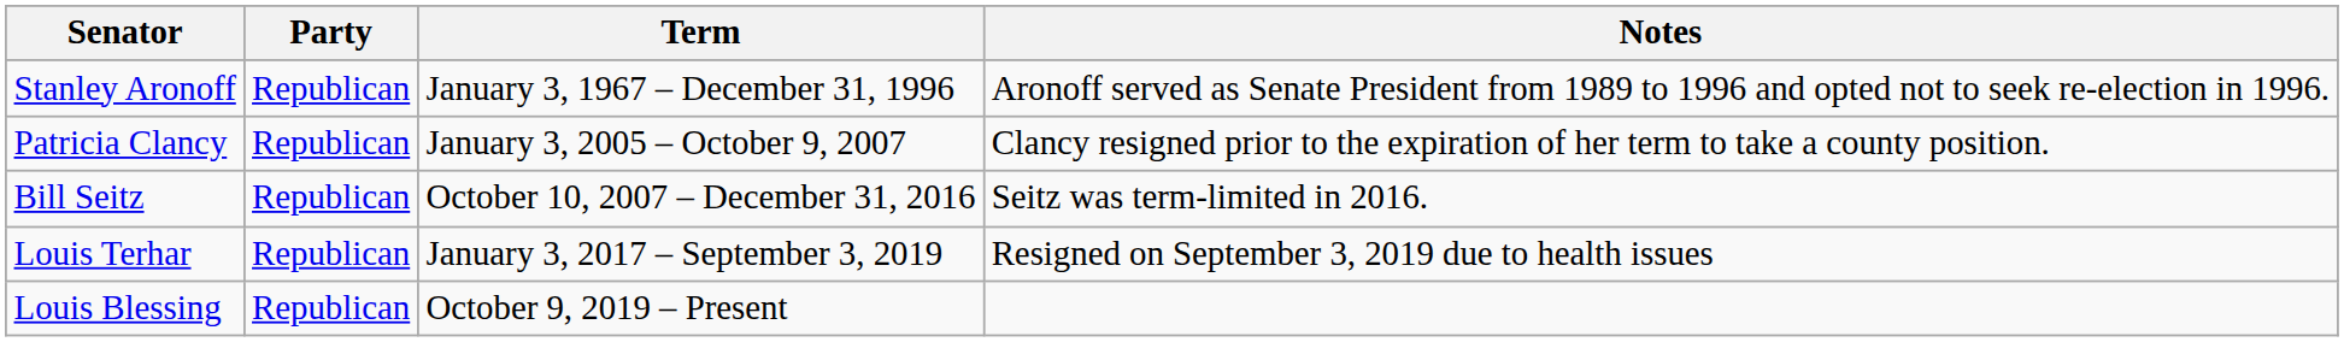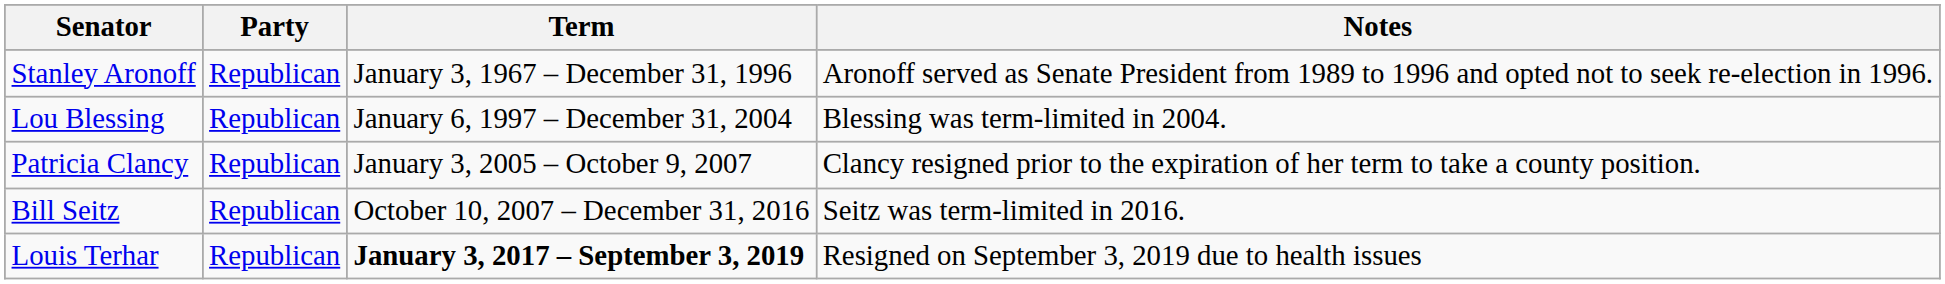+ row: Lou Blessing | Republican | January 6, 1997 – December 31, 2004 | Blessing was term-limited in 2004.
Louis Terhar | Term: normal -> bold
- row: Louis Blessing | Republican | October 9, 2019 – Present
